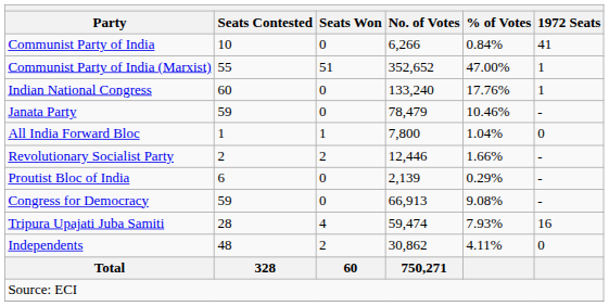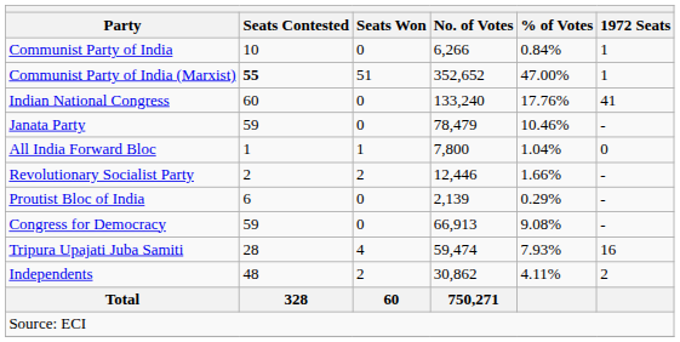Communist Party of India | 1972 Seats: 41 -> 1
Communist Party of India (Marxist) | Seats Contested: normal -> bold
Indian National Congress | 1972 Seats: 1 -> 41
Independents | 1972 Seats: 0 -> 2
